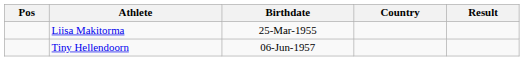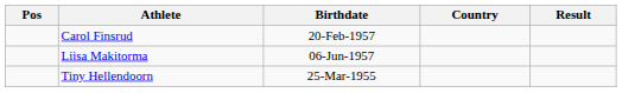+ row: Carol Finsrud | 20-Feb-1957
Liisa Makitorma | Birthdate: 25-Mar-1955 -> 06-Jun-1957
Tiny Hellendoorn | Birthdate: 06-Jun-1957 -> 25-Mar-1955
